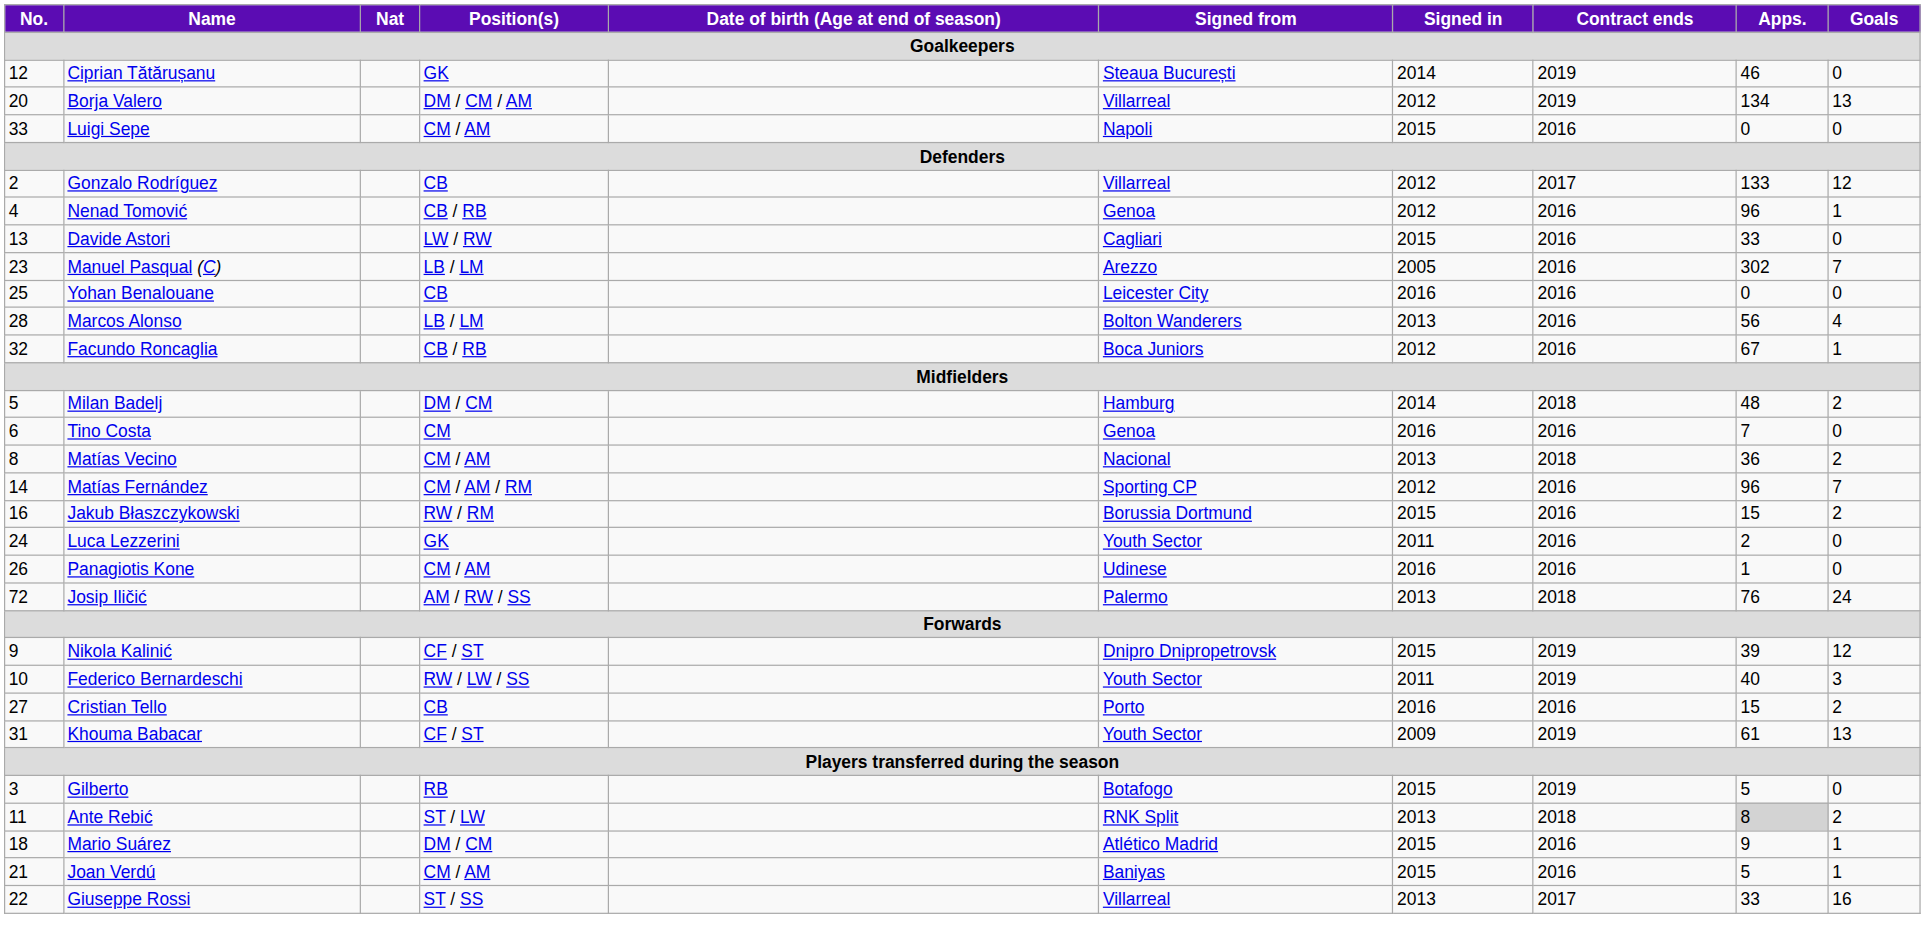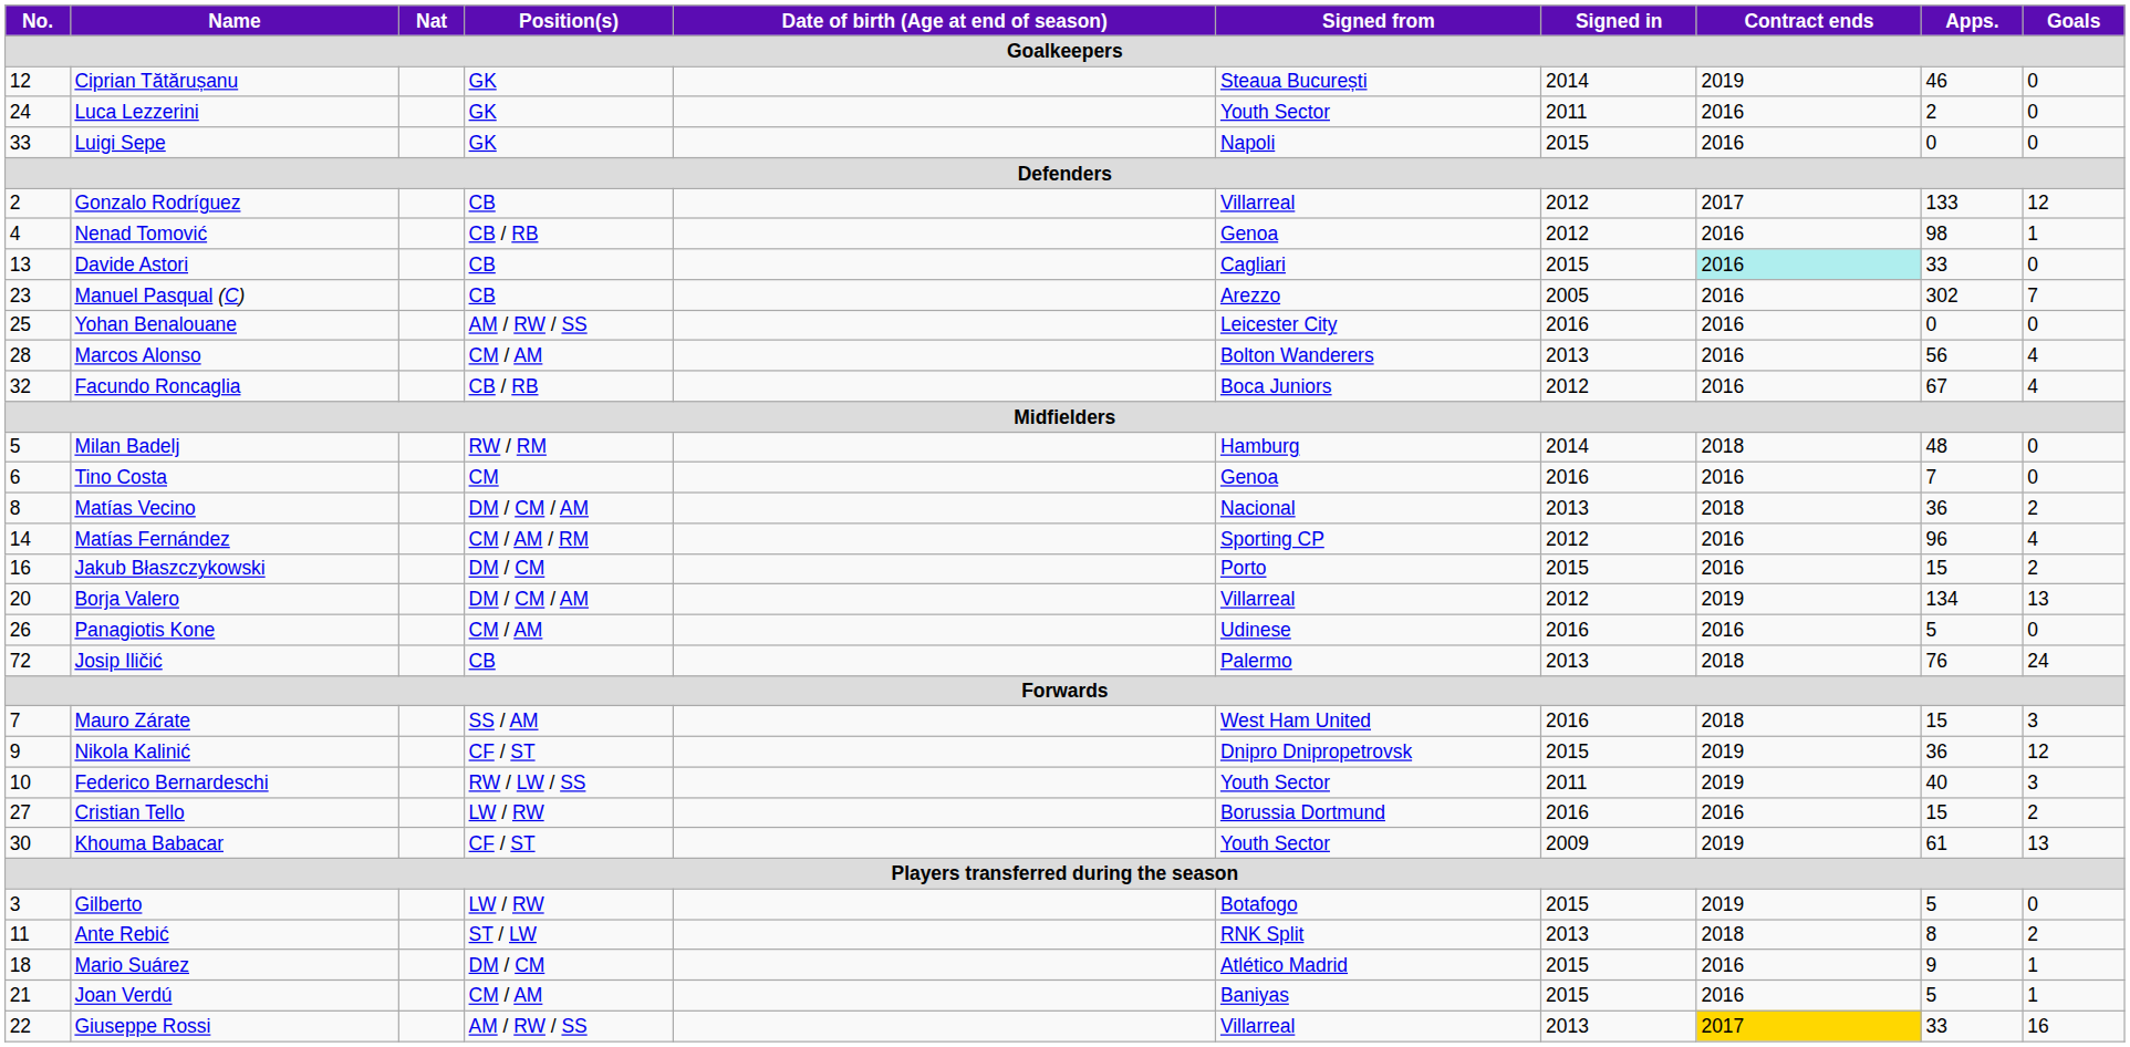rows swapped: Luca Lezzerini <-> Borja Valero
Luigi Sepe | Position(s): CM / AM -> GK
Nenad Tomović | Apps.: 96 -> 98
Davide Astori | Position(s): LW / RW -> CB
Davide Astori | Contract ends: no background -> paleturquoise background
Manuel Pasqual (C) | Position(s): LB / LM -> CB
Yohan Benalouane | Position(s): CB -> AM / RW / SS
Marcos Alonso | Position(s): LB / LM -> CM / AM
Facundo Roncaglia | Goals: 1 -> 4
Milan Badelj | Position(s): DM / CM -> RW / RM
Milan Badelj | Goals: 2 -> 0
Matías Vecino | Position(s): CM / AM -> DM / CM / AM
Matías Fernández | Goals: 7 -> 4
Jakub Błaszczykowski | Position(s): RW / RM -> DM / CM
Jakub Błaszczykowski | Signed from: Borussia Dortmund -> Porto
Panagiotis Kone | Apps.: 1 -> 5
Josip Iličić | Position(s): AM / RW / SS -> CB
+ row: 7 | Mauro Zárate | SS / AM | West Ham United | 2016 | 2018 | 15 | 3
Nikola Kalinić | Apps.: 39 -> 36
Cristian Tello | Position(s): CB -> LW / RW
Cristian Tello | Signed from: Porto -> Borussia Dortmund
Khouma Babacar | No.: 31 -> 30
Gilberto | Position(s): RB -> LW / RW
Ante Rebić | Apps.: lightgrey background -> no background
Giuseppe Rossi | Position(s): ST / SS -> AM / RW / SS
Giuseppe Rossi | Contract ends: no background -> gold background
